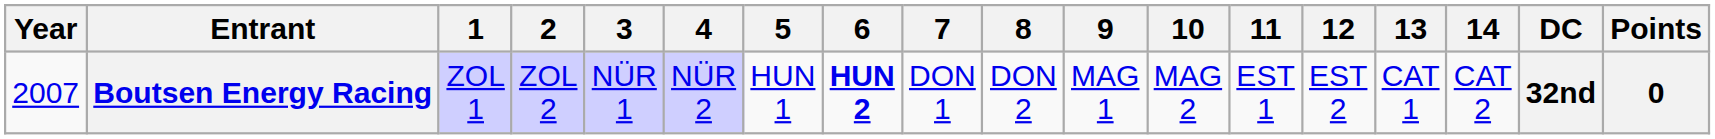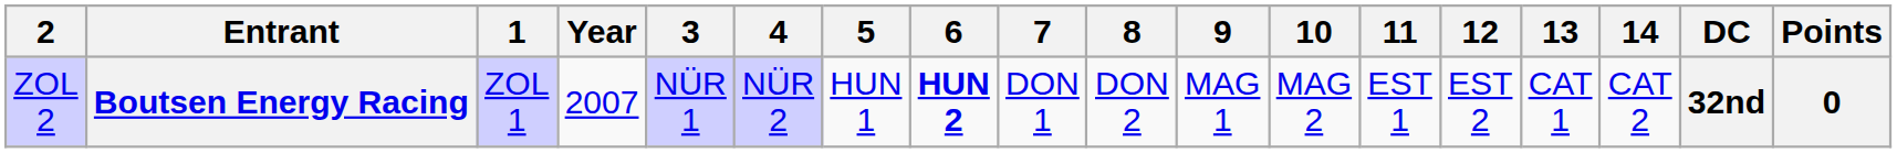columns swapped: Year <-> 2
